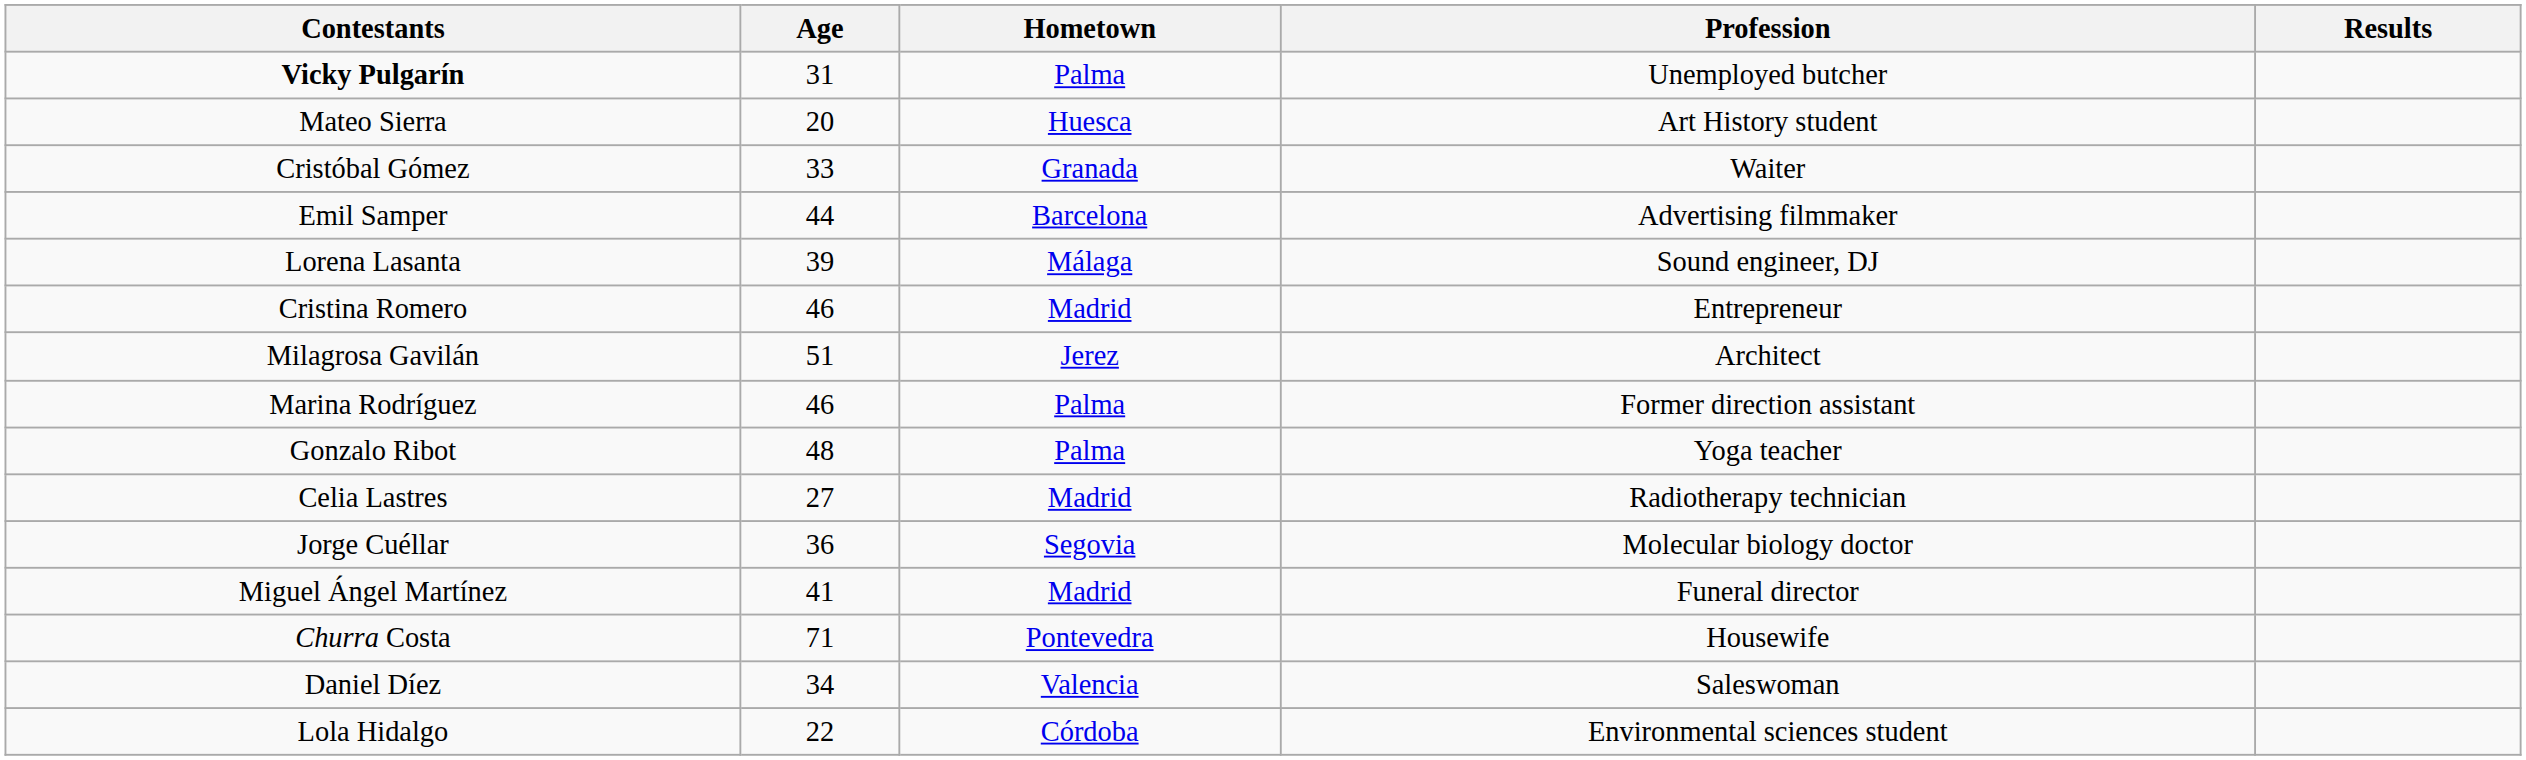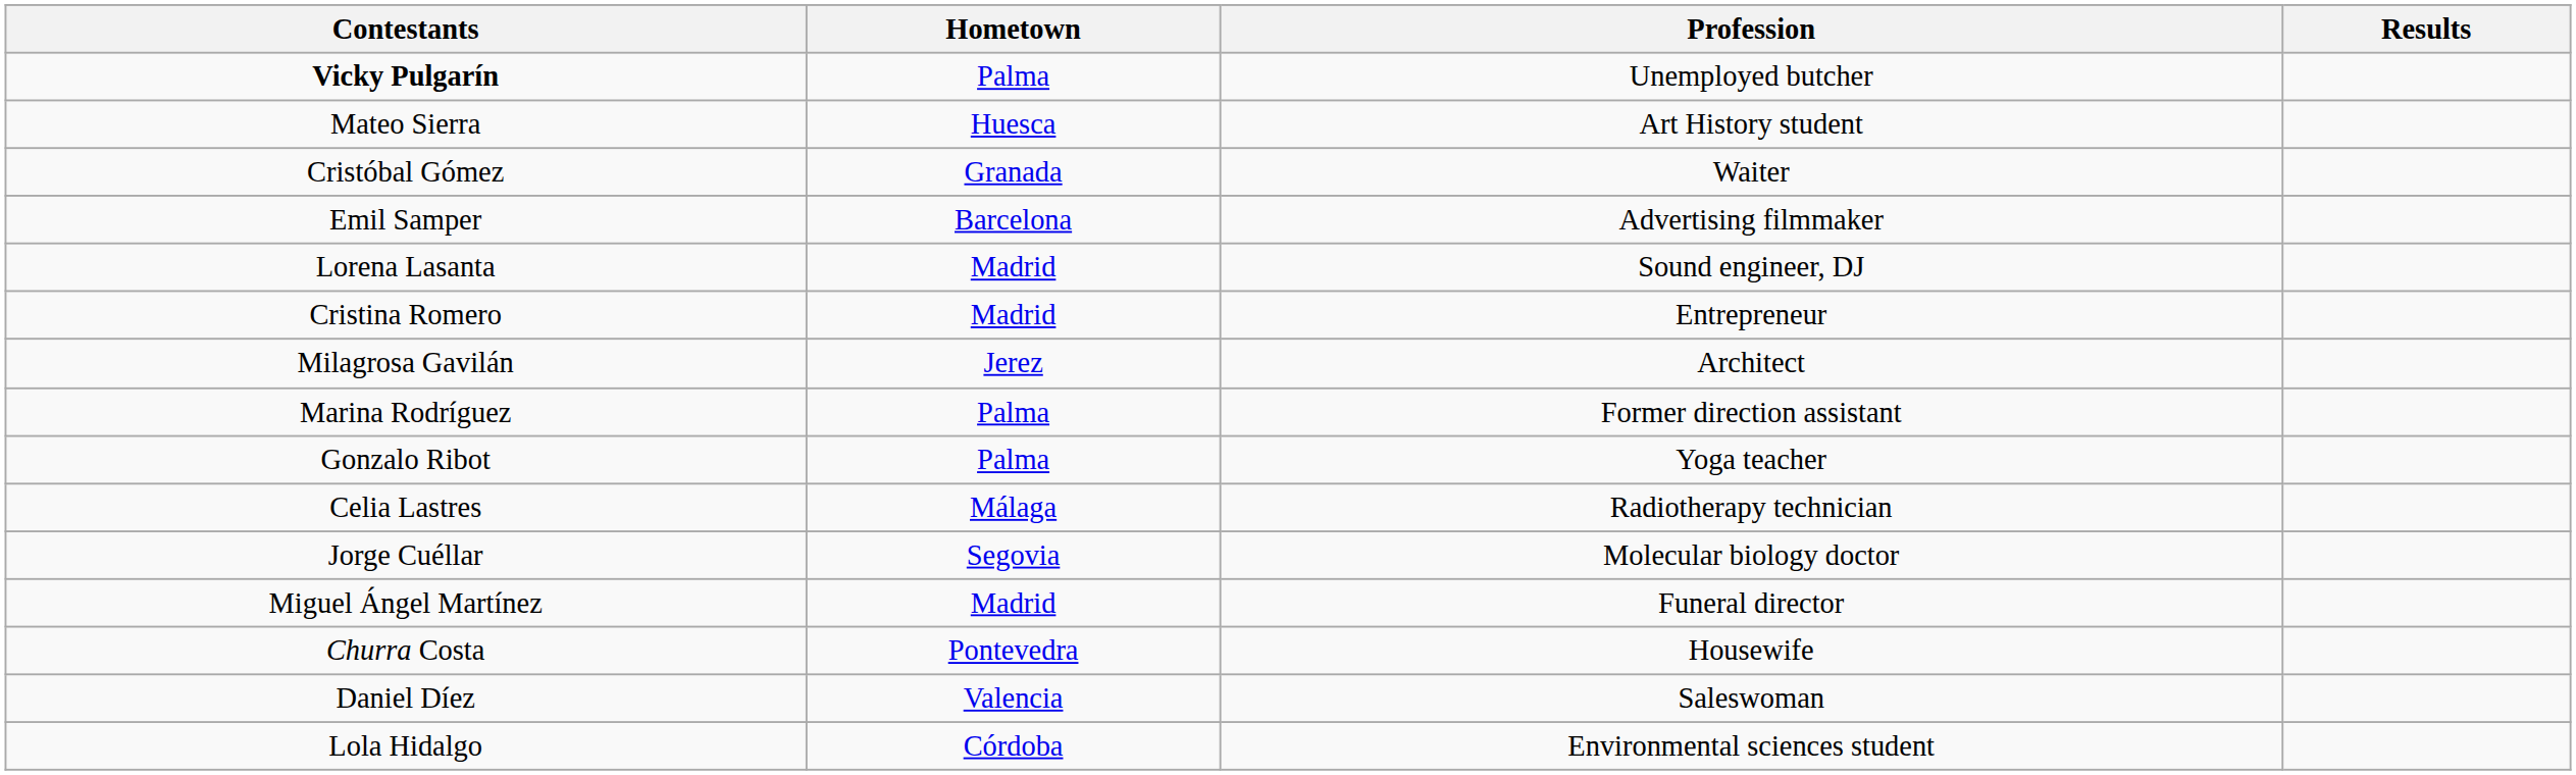- column: Age | 31 | 20 | 33 | 44 | 39 | 46 | 51 | 46 | 48 | 27 | 36 | 41 | 71 | 34 | 22
Lorena Lasanta | Hometown: Málaga -> Madrid
Celia Lastres | Hometown: Madrid -> Málaga
